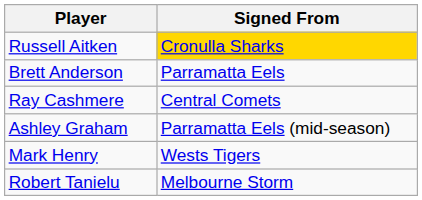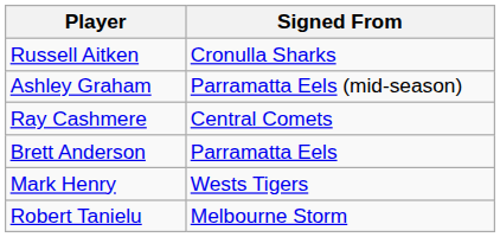Russell Aitken | Signed From: gold background -> no background
rows swapped: Brett Anderson <-> Ashley Graham
